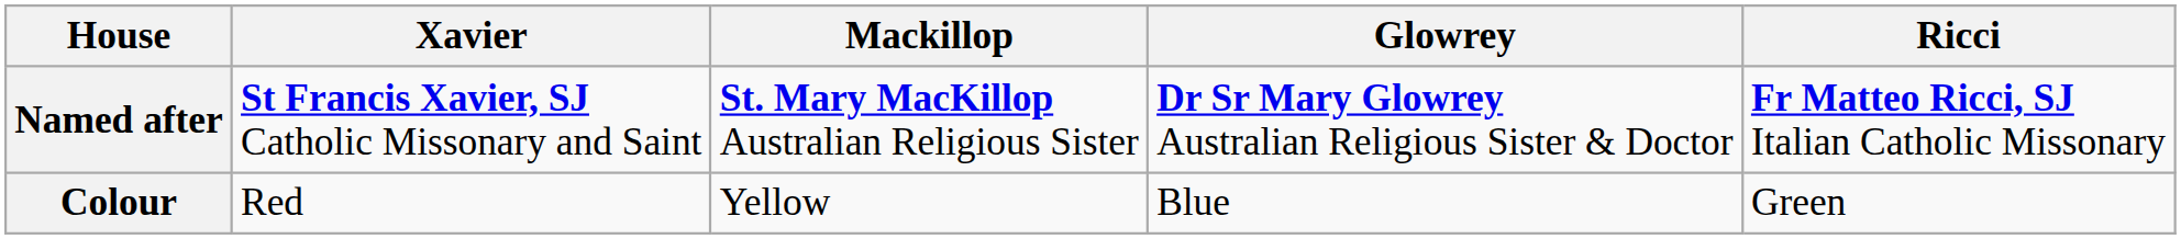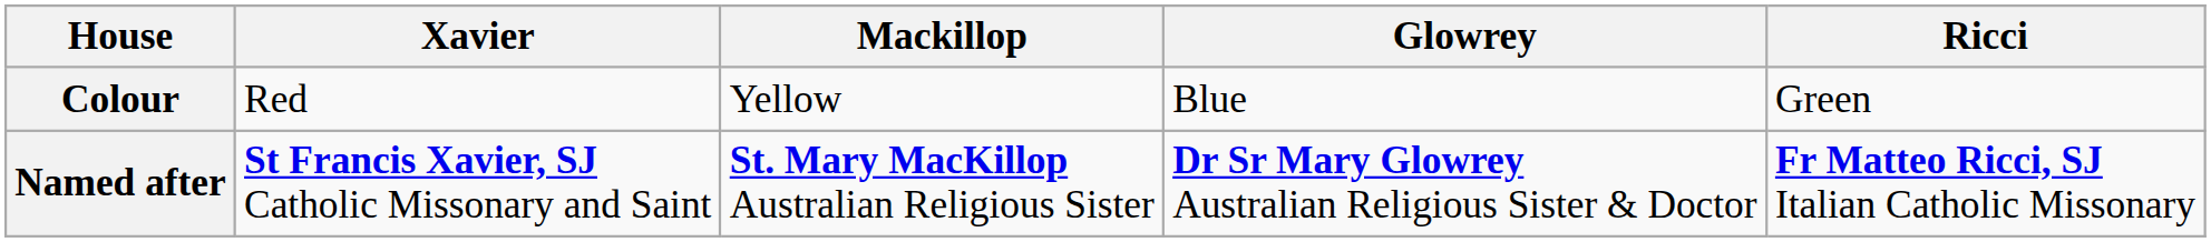rows swapped: Colour <-> Named after
